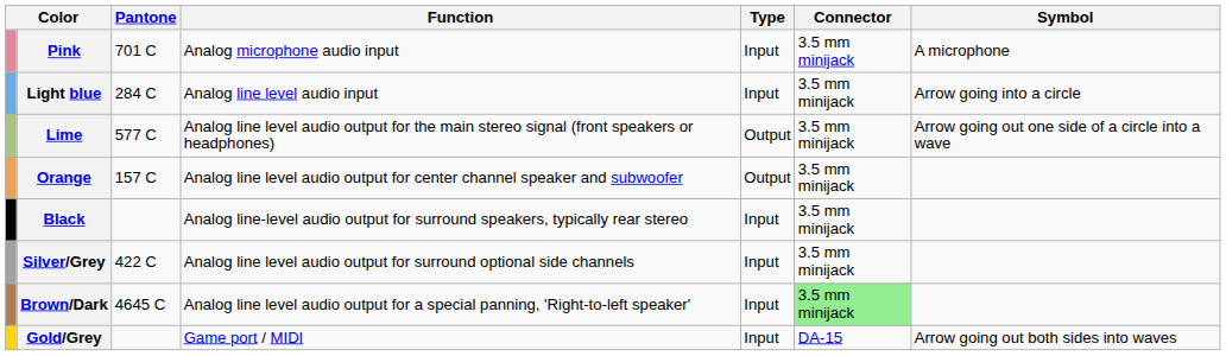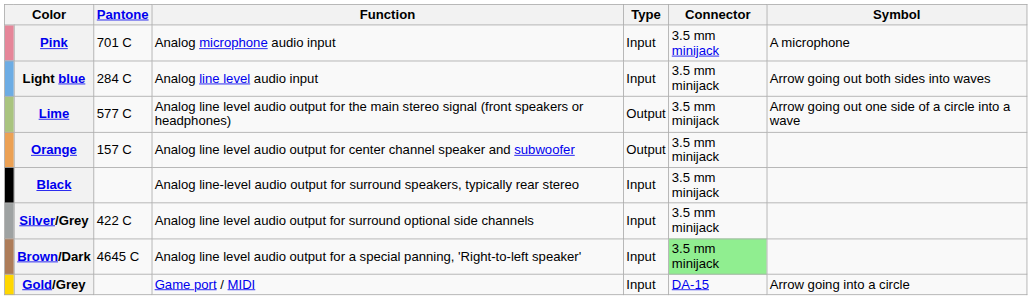Light blue | Symbol: Arrow going into a circle -> Arrow going out both sides into waves
Gold/Grey | Symbol: Arrow going out both sides into waves -> Arrow going into a circle
